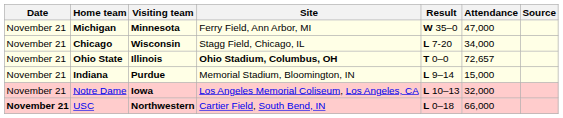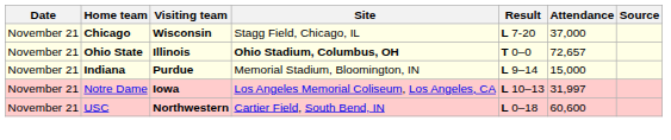- row: November 21 | Michigan | Minnesota | Ferry Field, Ann Arbor, MI | W 35–0 | 47,000
Chicago | Attendance: 34,000 -> 37,000
Notre Dame | Attendance: 32,000 -> 31,997
USC | Date: bold -> normal
USC | Attendance: 66,000 -> 60,600
